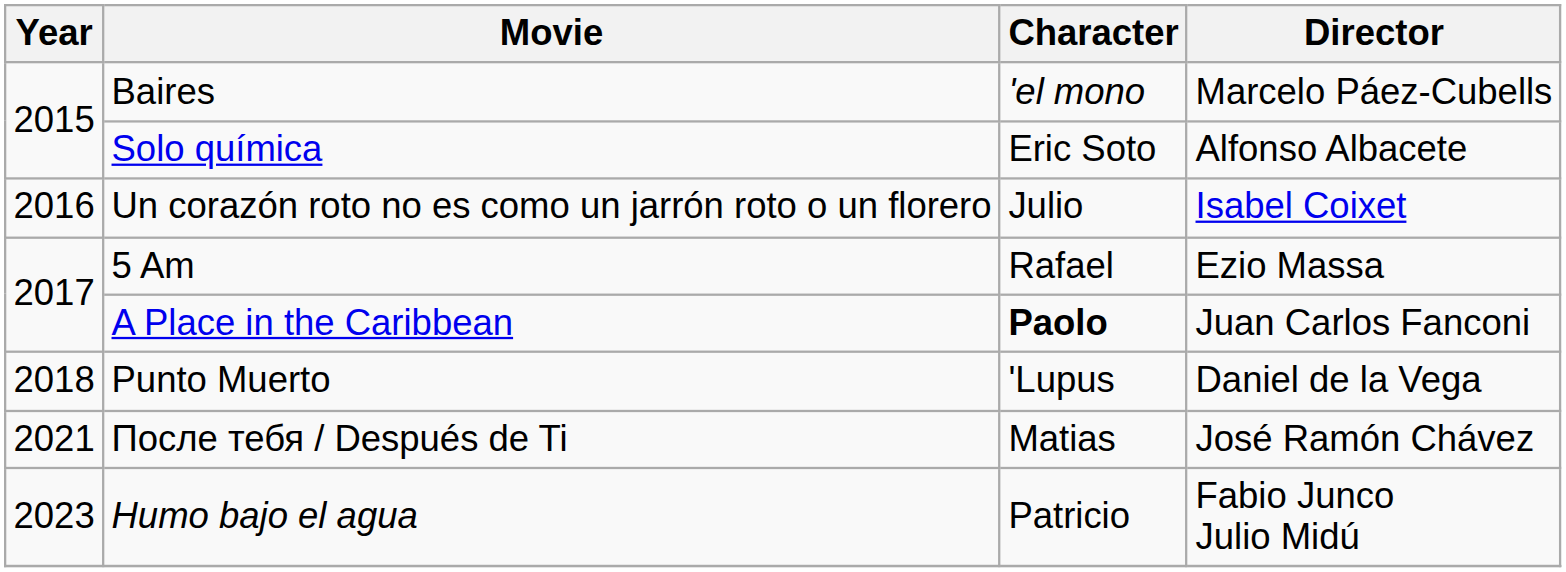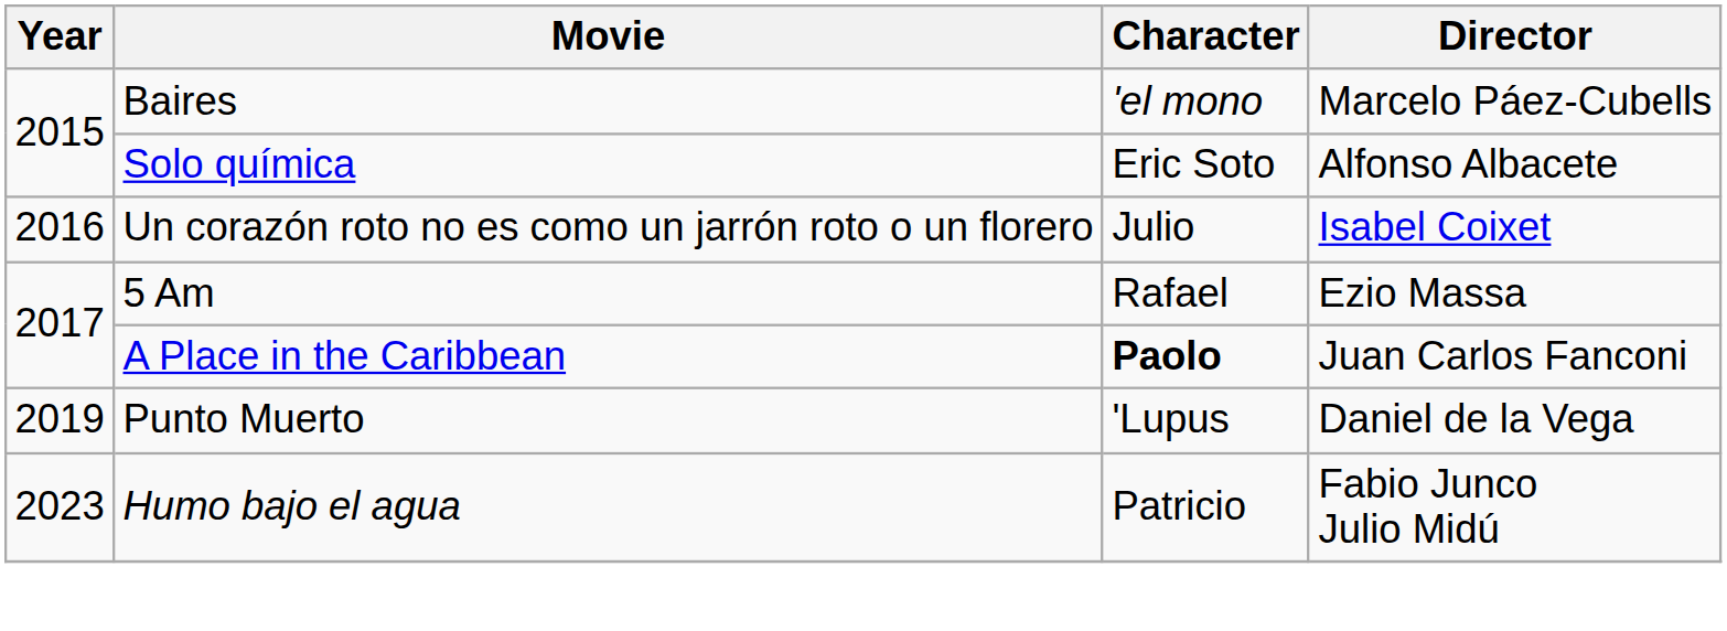Punto Muerto | Year: 2018 -> 2019
- row: 2021 | После тебя / Después de Ti | Matias | José Ramón Chávez
